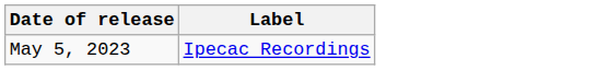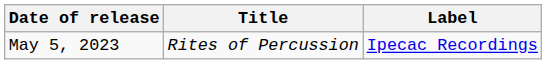+ column: Title | Rites of Percussion
